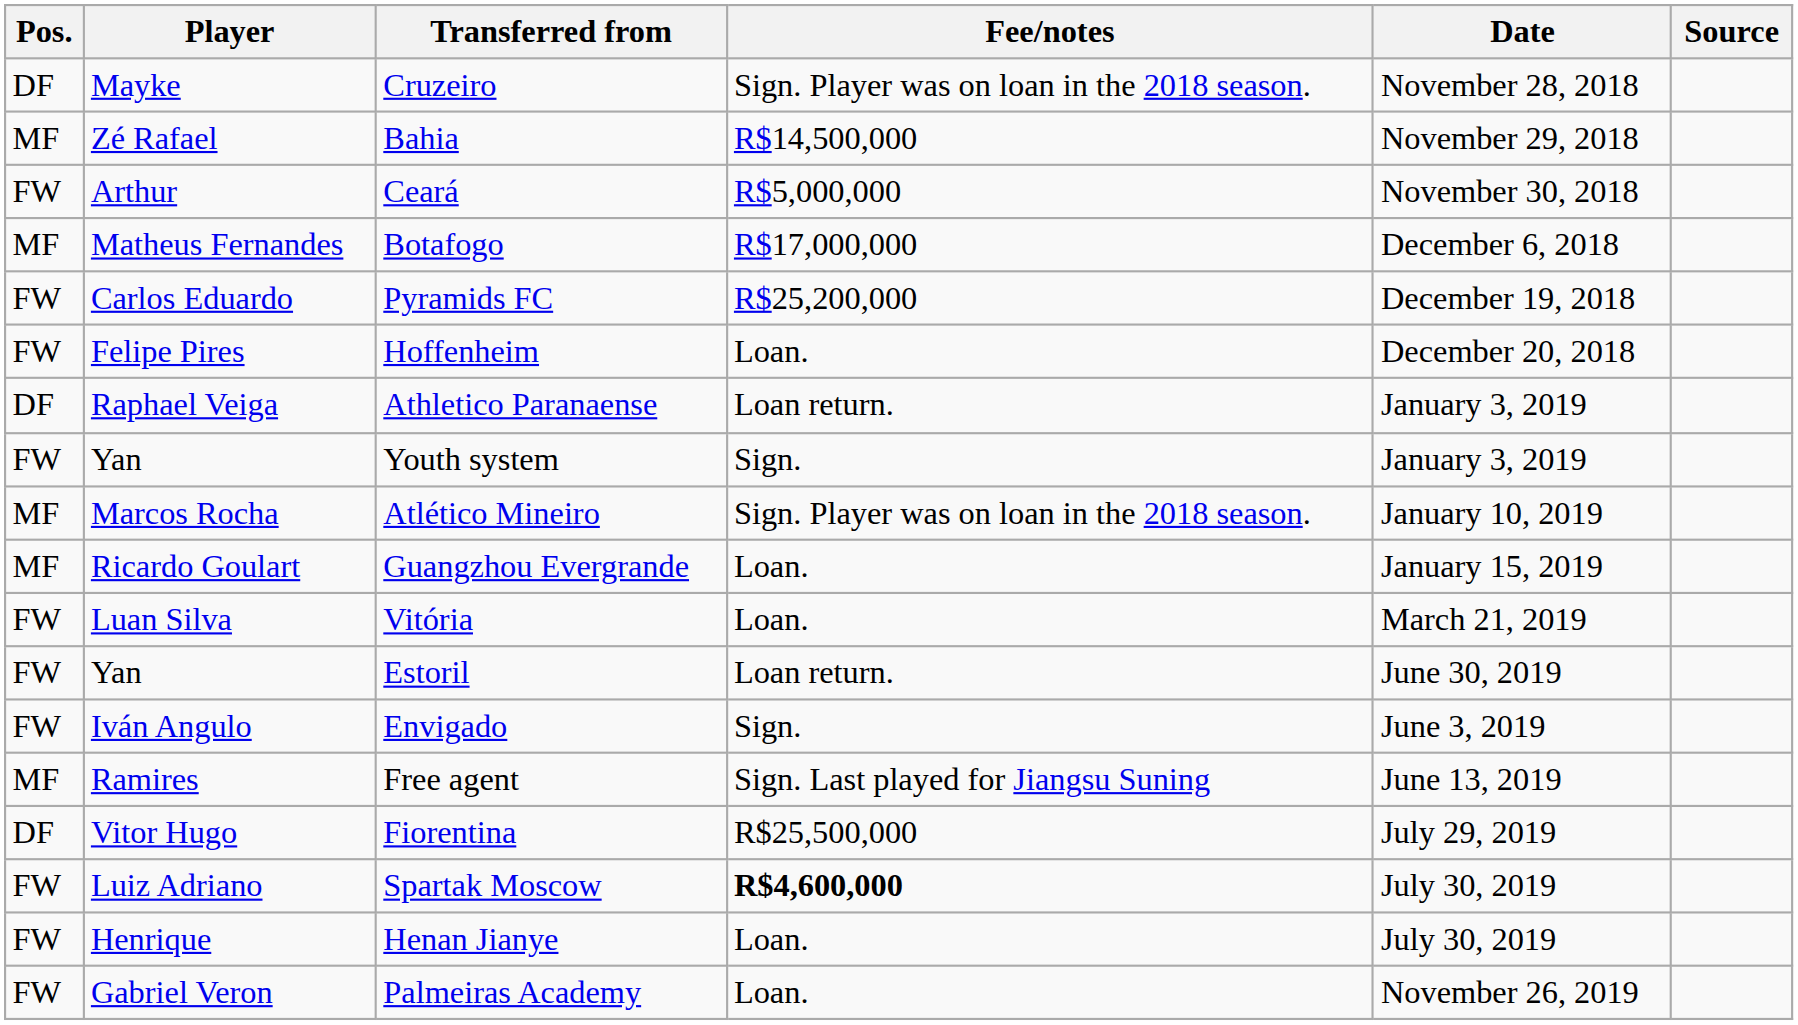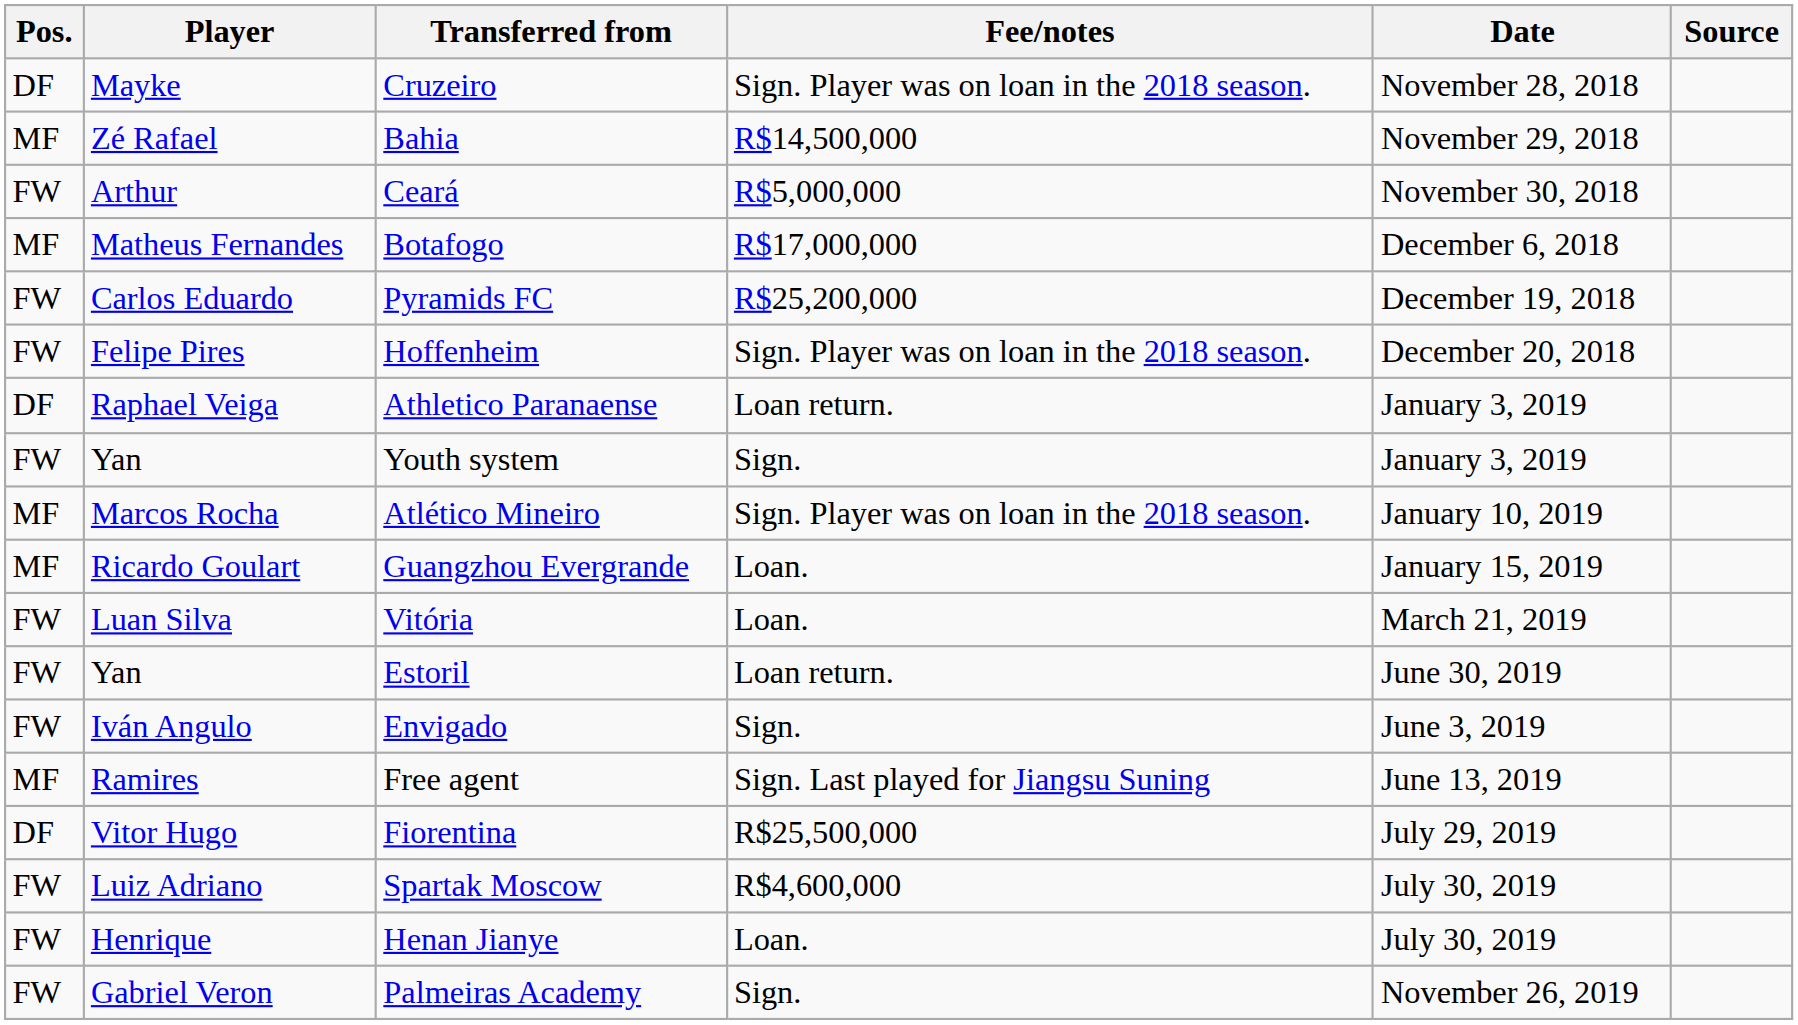Hoffenheim | Fee/notes: Loan. -> Sign. Player was on loan in the 2018 season.
Spartak Moscow | Fee/notes: bold -> normal
Palmeiras Academy | Fee/notes: Loan. -> Sign.
